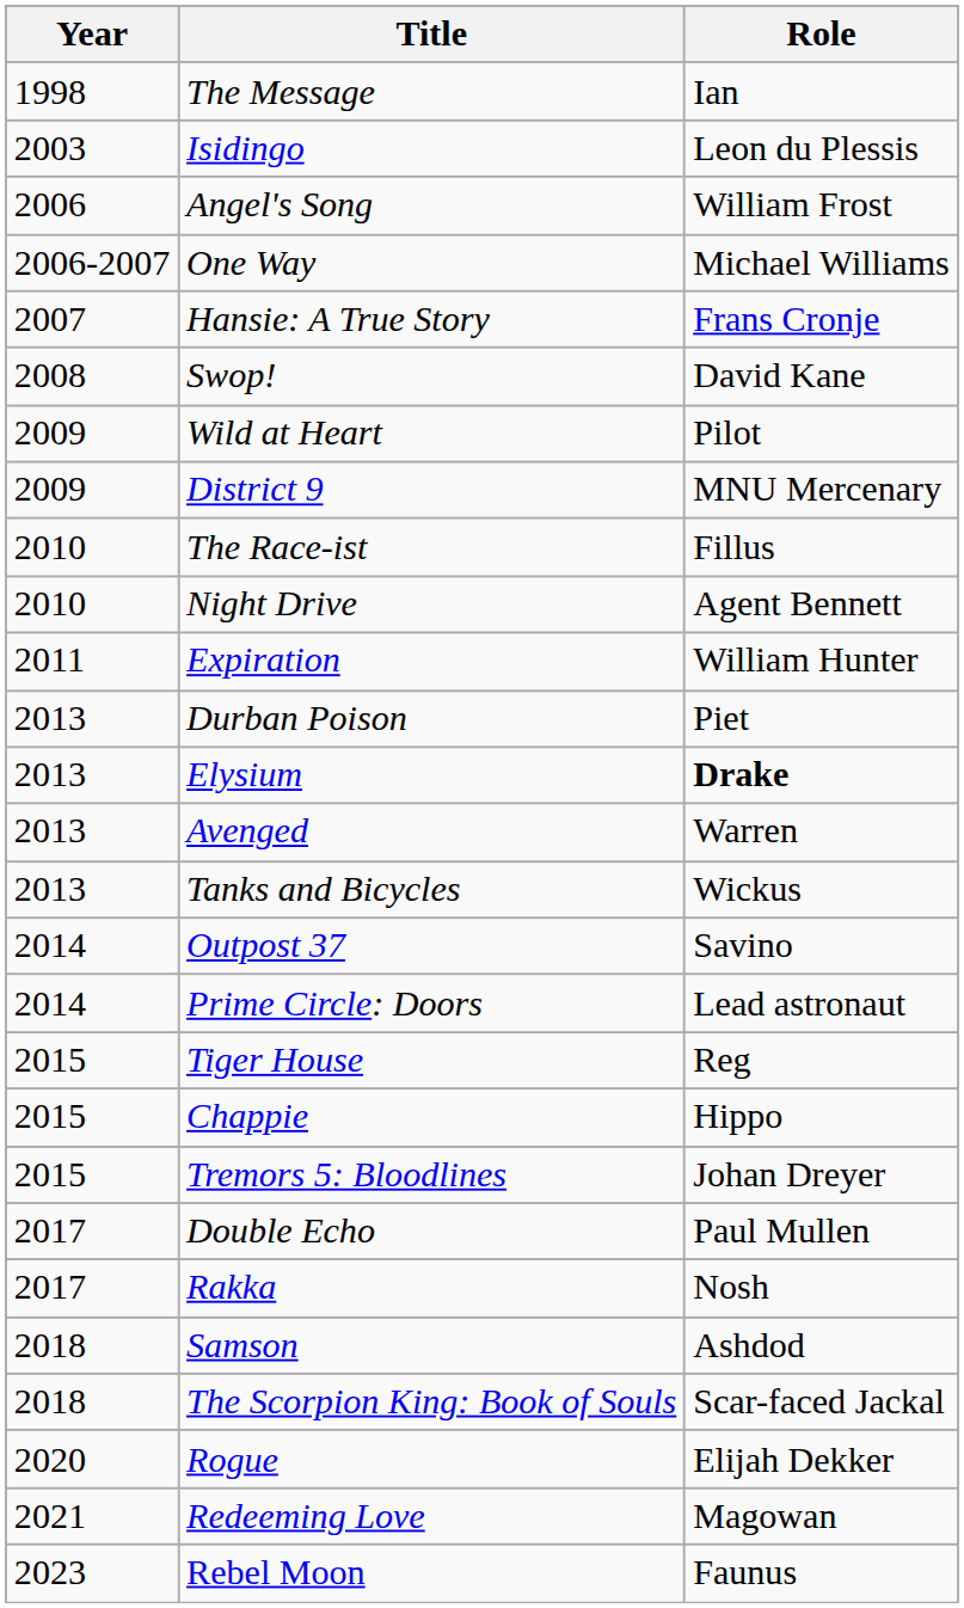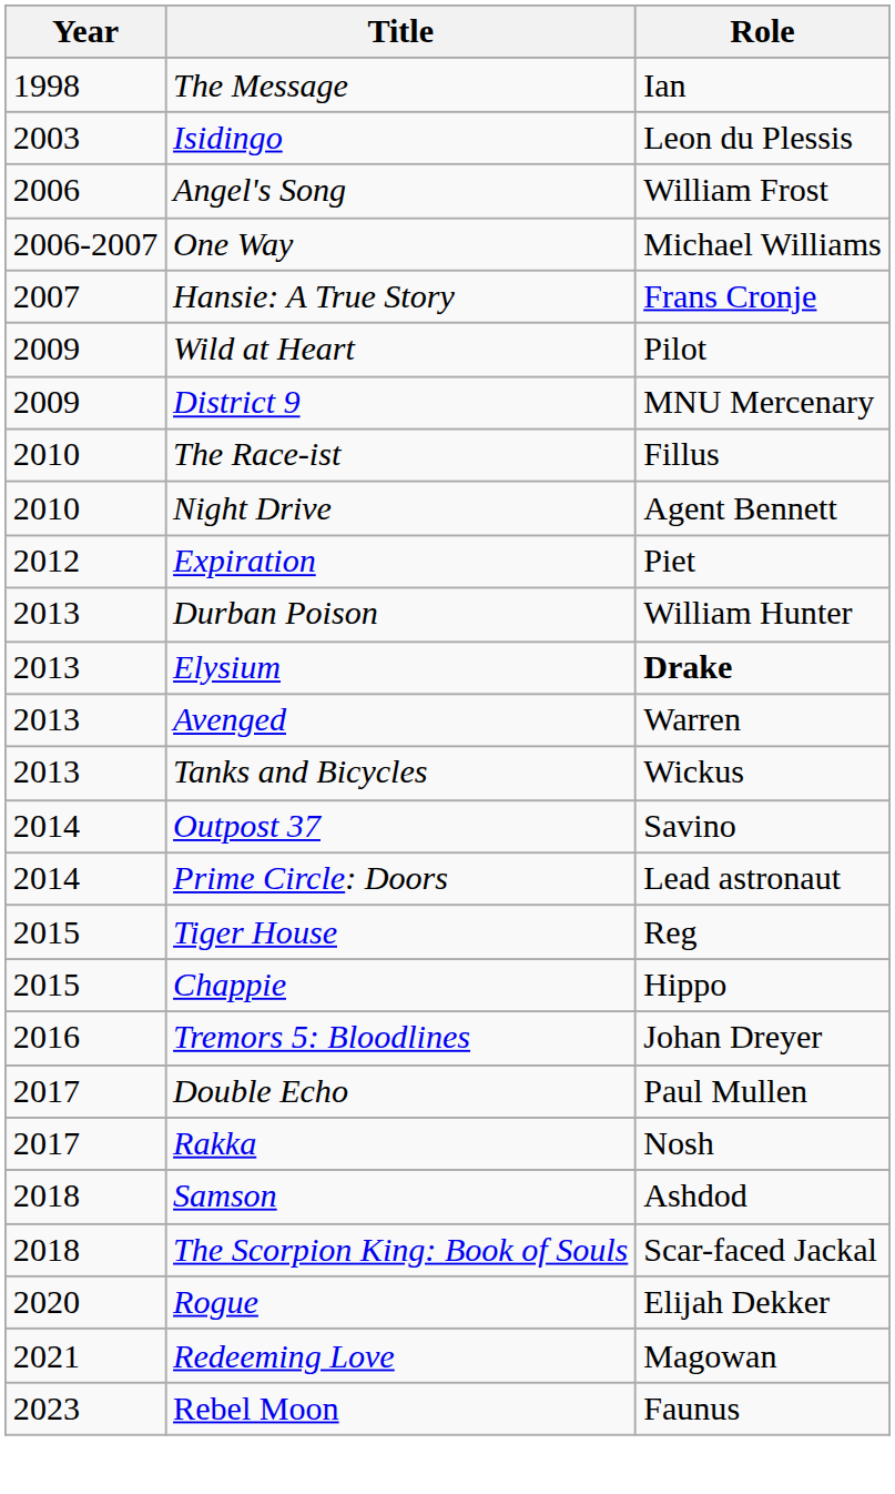- row: 2008 | Swop! | David Kane
Expiration | Year: 2011 -> 2012
Expiration | Role: William Hunter -> Piet
Durban Poison | Role: Piet -> William Hunter
Tremors 5: Bloodlines | Year: 2015 -> 2016
